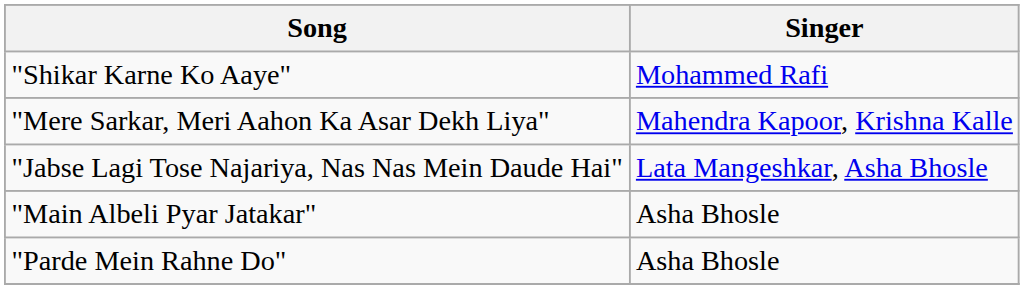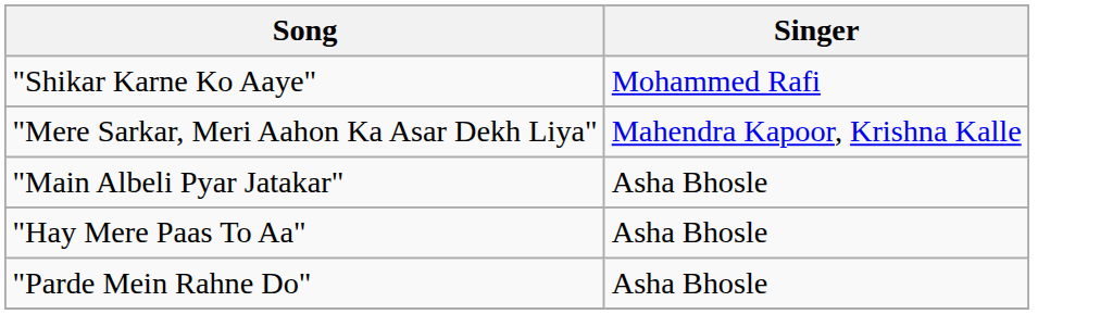- row: "Jabse Lagi Tose Najariya, Nas Nas Mein Daude Hai" | Lata Mangeshkar, Asha Bhosle
+ row: "Hay Mere Paas To Aa" | Asha Bhosle
